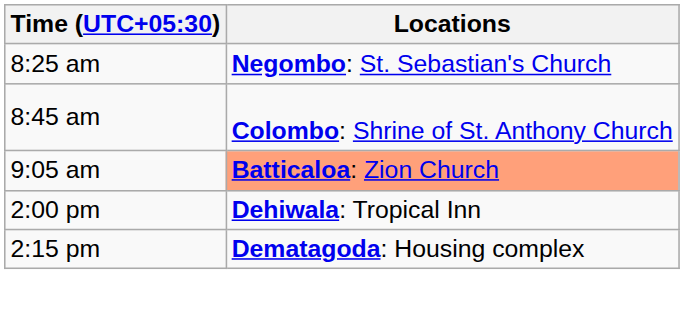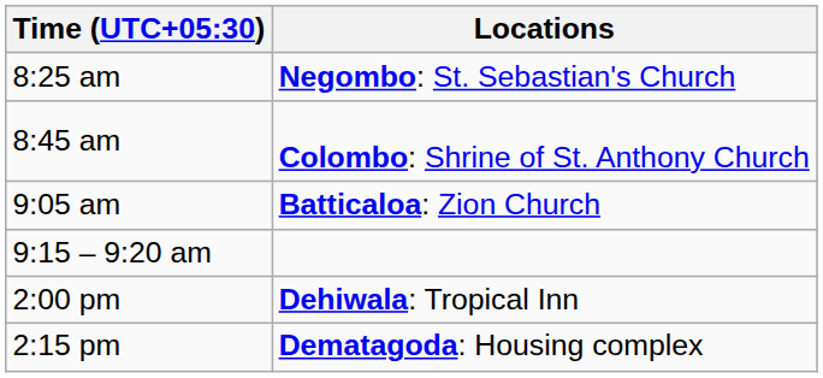9:05 am | Locations: lightsalmon background -> no background
+ row: 9:15 – 9:20 am
